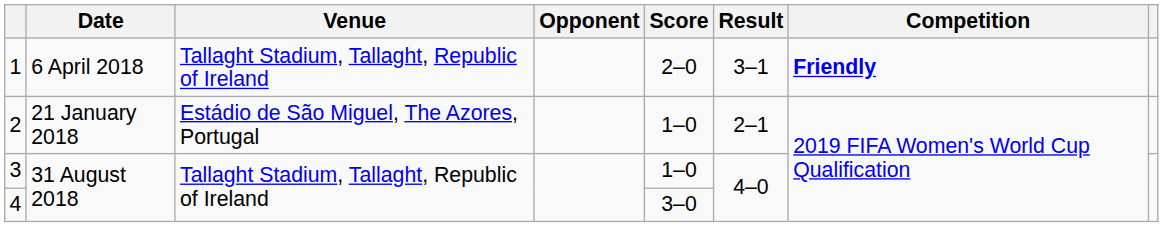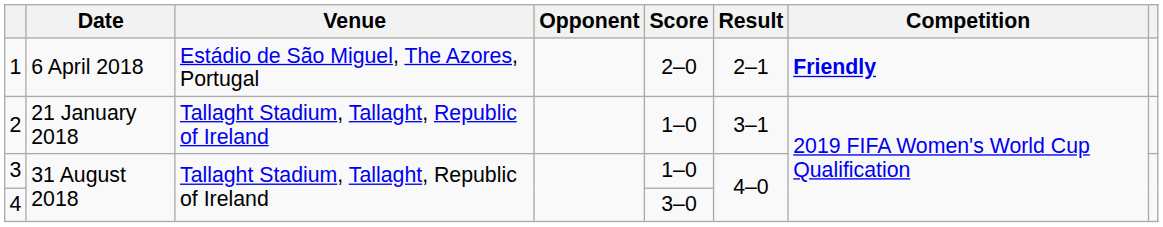1 | Venue: Tallaght Stadium, Tallaght, Republic of Ireland -> Estádio de São Miguel, The Azores, Portugal
1 | Result: 3–1 -> 2–1
2 | Venue: Estádio de São Miguel, The Azores, Portugal -> Tallaght Stadium, Tallaght, Republic of Ireland
2 | Result: 2–1 -> 3–1
